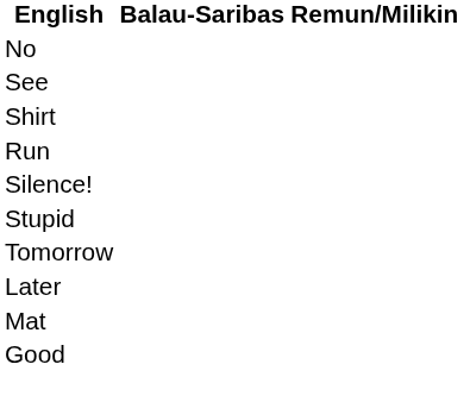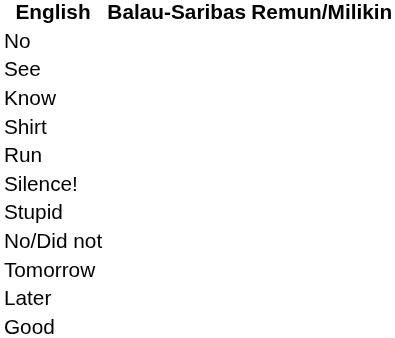+ row: Know
+ row: No/Did not
- row: Mat
